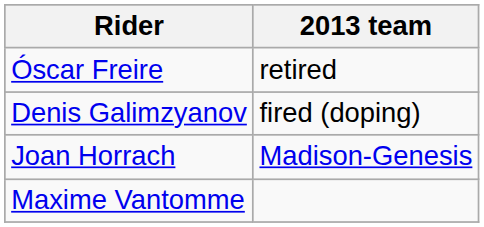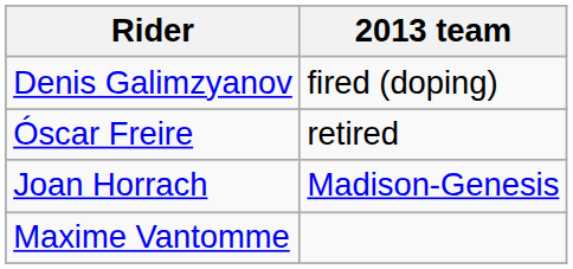rows swapped: Óscar Freire <-> Denis Galimzyanov
